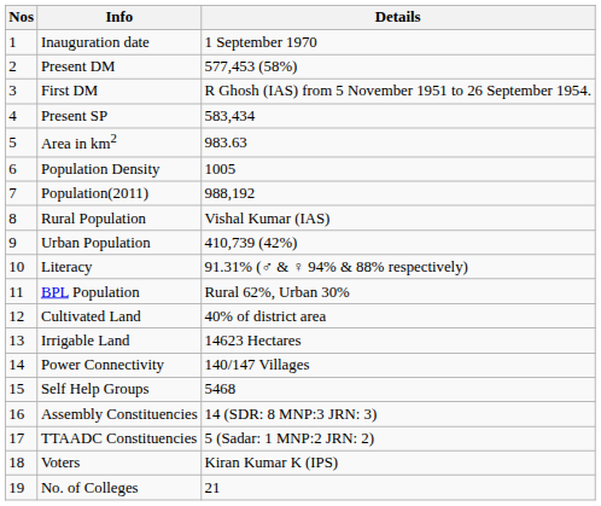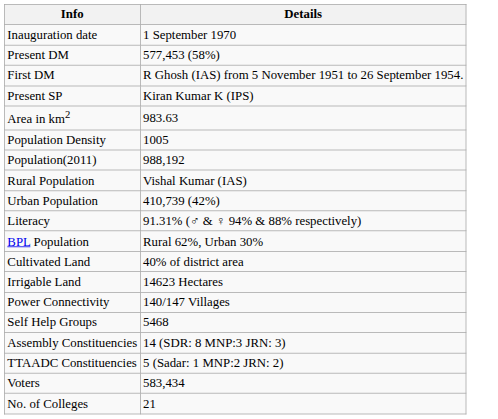- column: Nos | 1 | 2 | 3 | 4 | 5 | 6 | 7 | 8 | 9 | 10 | 11 | 12 | 13 | 14 | 15 | 16 | 17 | 18 | 19
Present SP | Details: 583,434 -> Kiran Kumar K (IPS)
Voters | Details: Kiran Kumar K (IPS) -> 583,434
